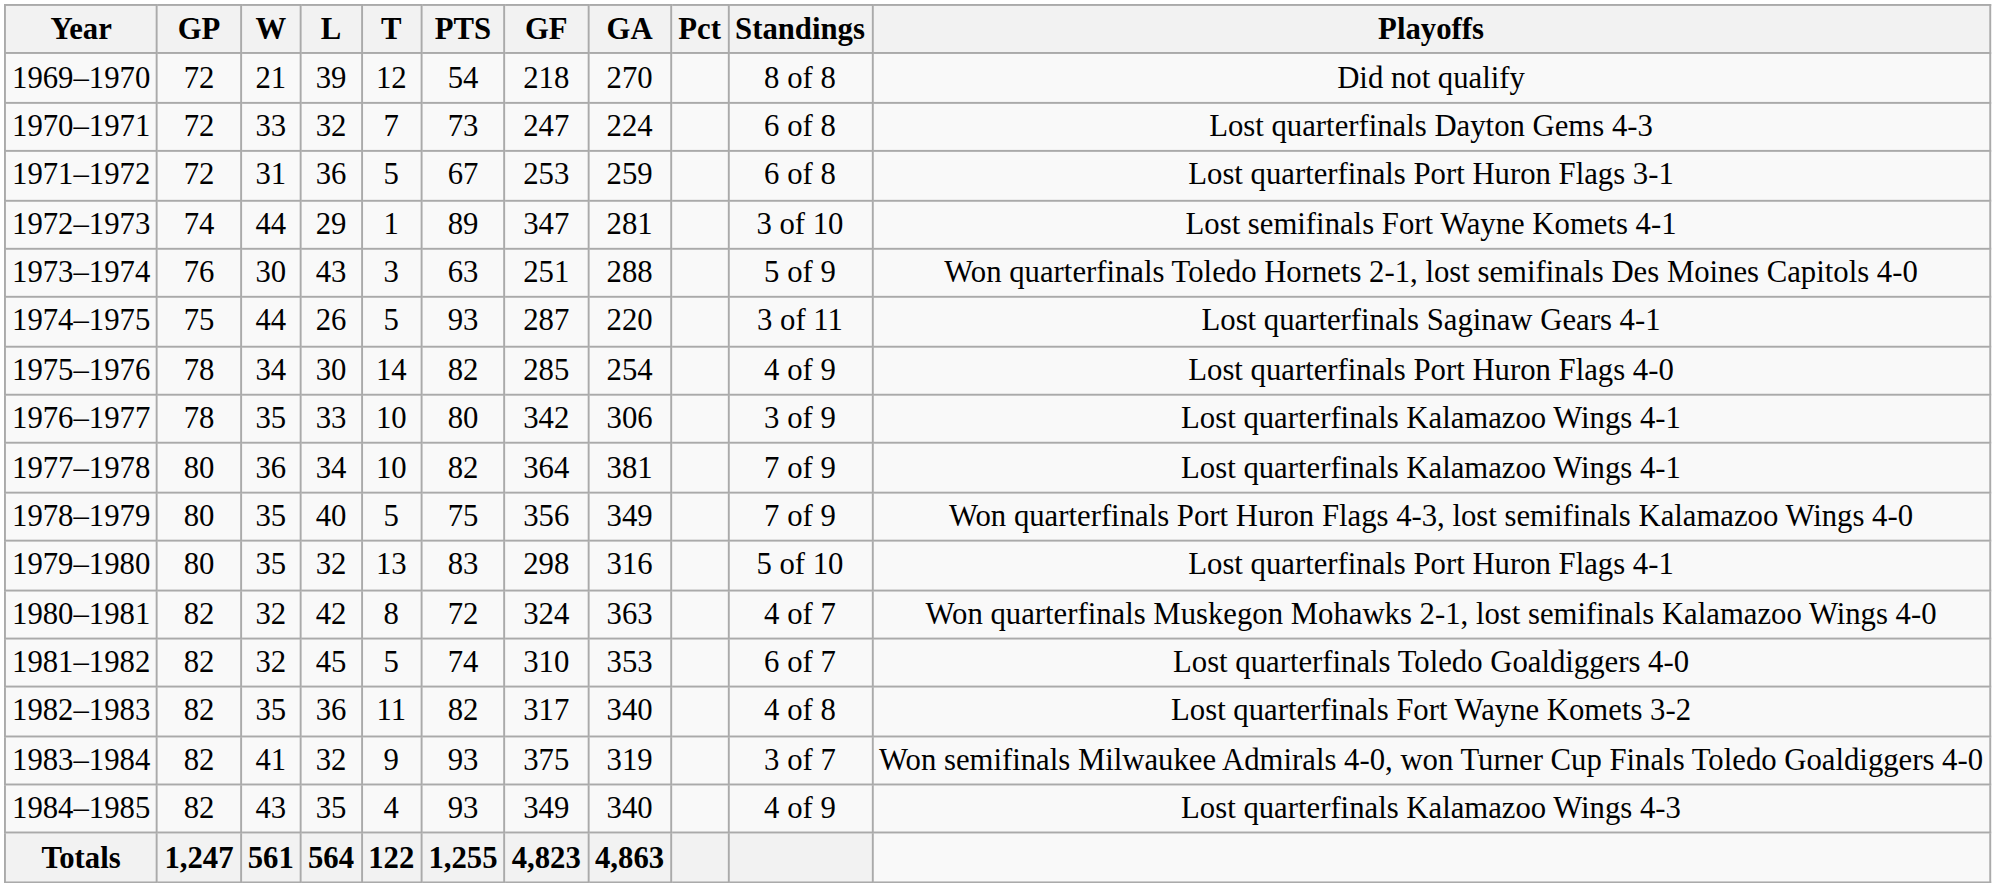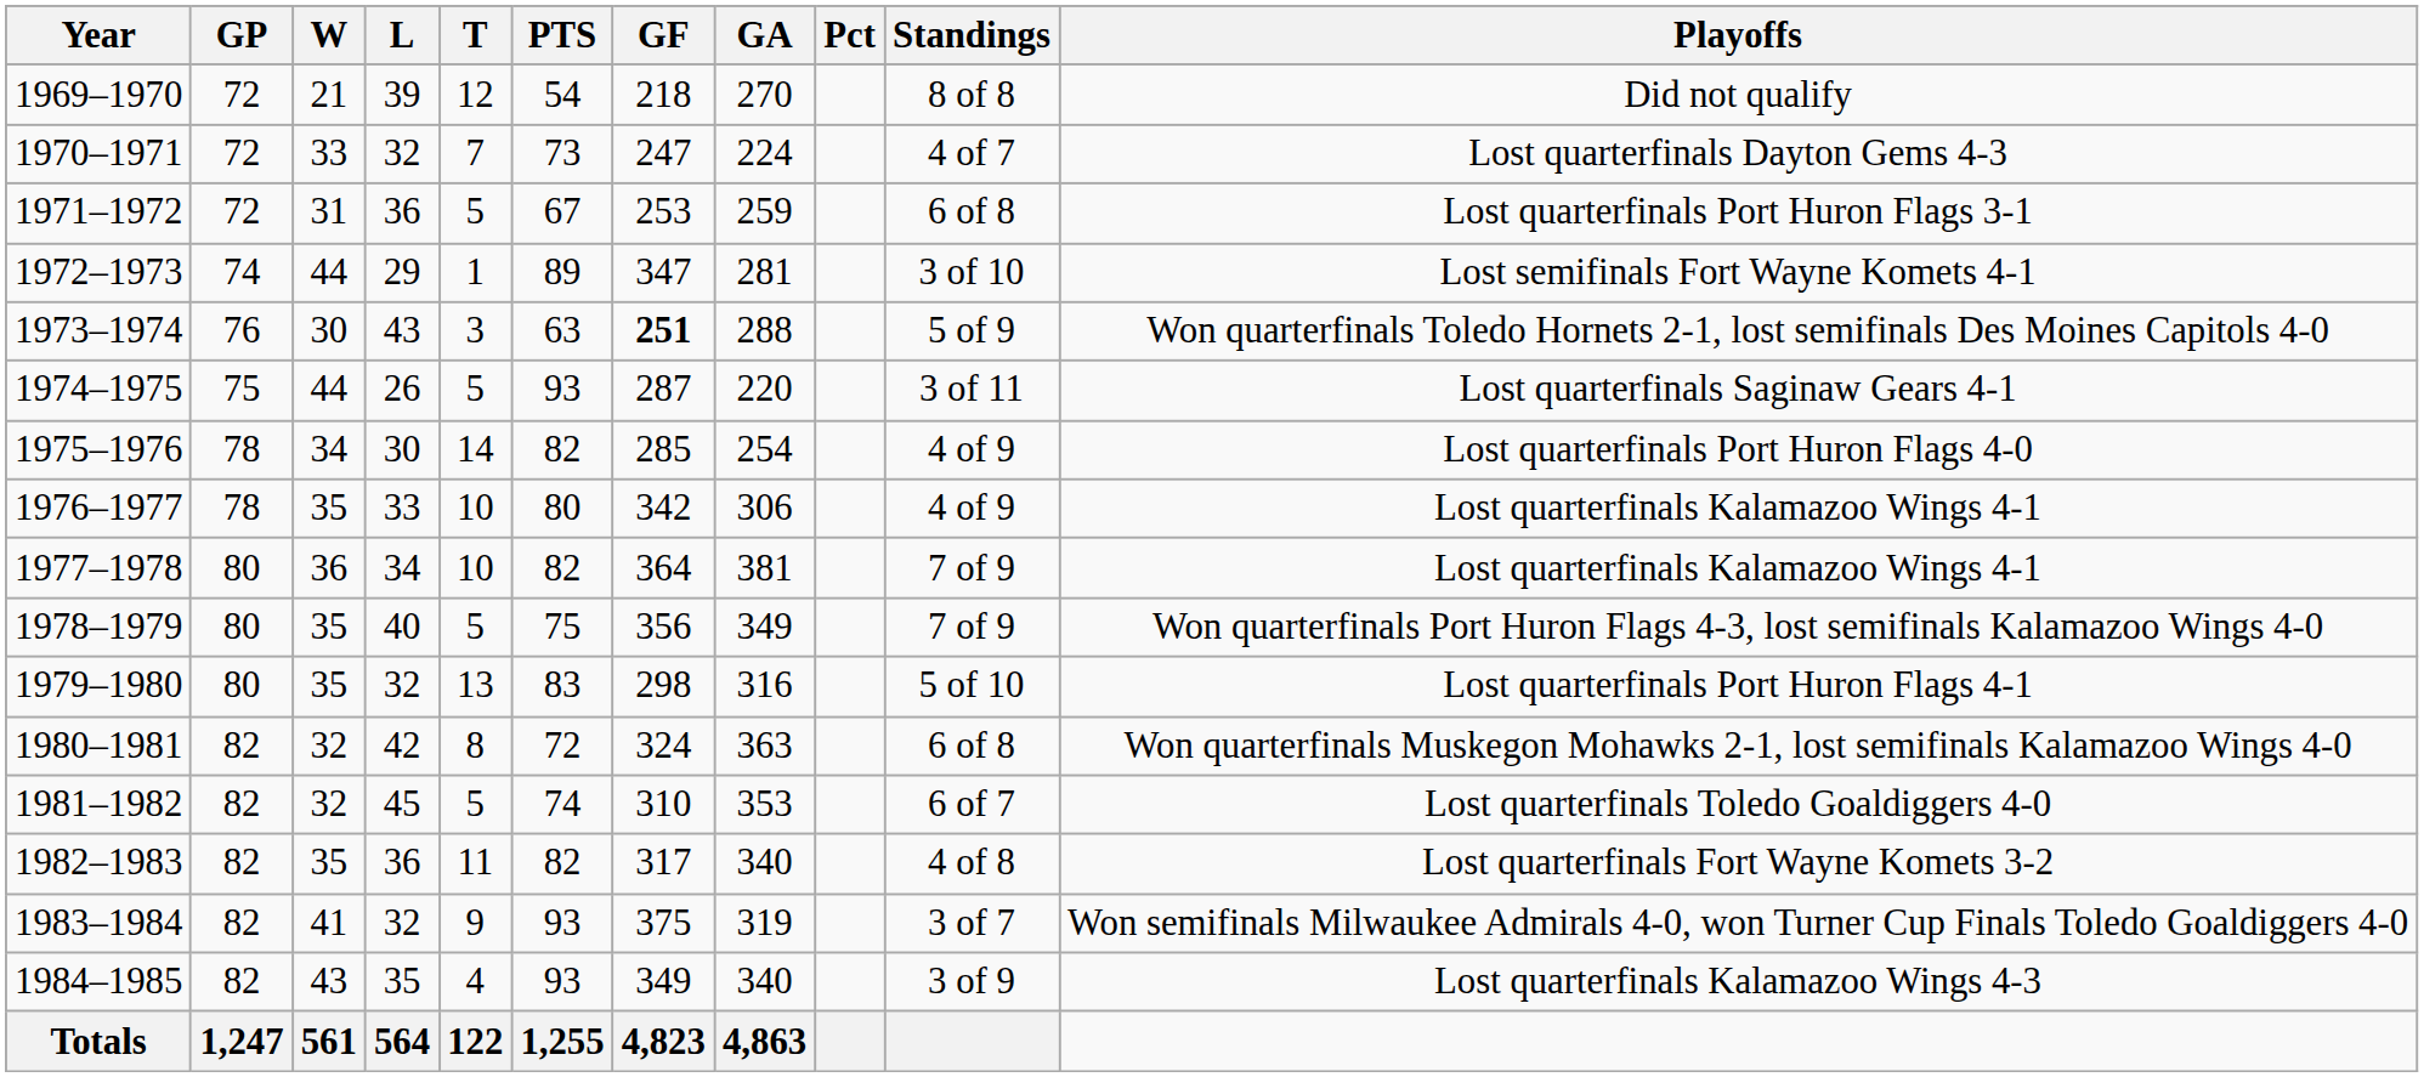1970–1971 | Standings: 6 of 8 -> 4 of 7
1973–1974 | GF: normal -> bold
1976–1977 | Standings: 3 of 9 -> 4 of 9
1980–1981 | Standings: 4 of 7 -> 6 of 8
1984–1985 | Standings: 4 of 9 -> 3 of 9
